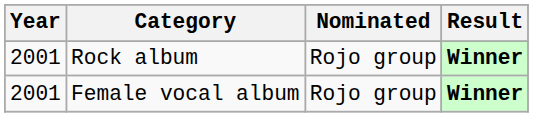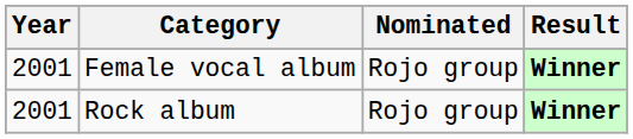rows swapped: Rock album <-> Female vocal album
